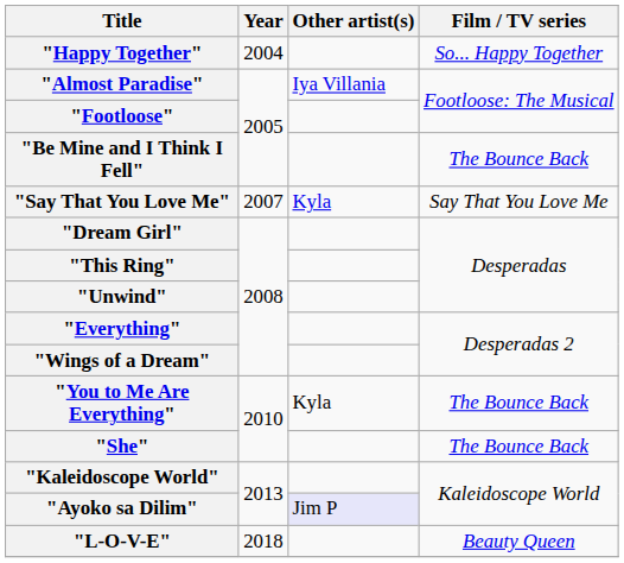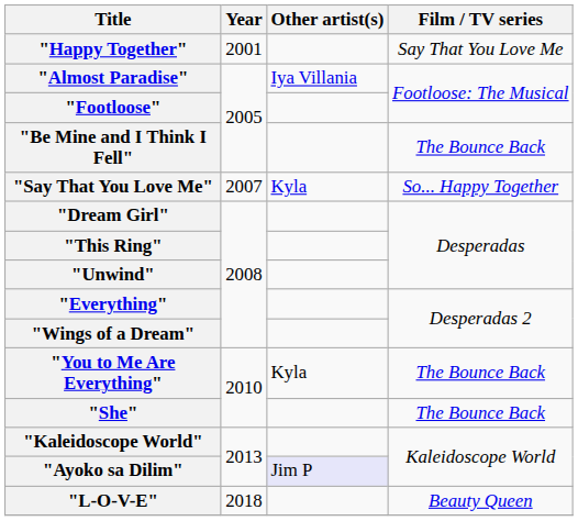"Happy Together" | Year: 2004 -> 2001
"Happy Together" | Film / TV series: So... Happy Together -> Say That You Love Me
"Say That You Love Me" | Film / TV series: Say That You Love Me -> So... Happy Together
